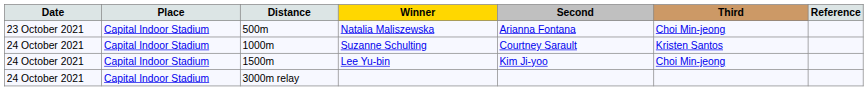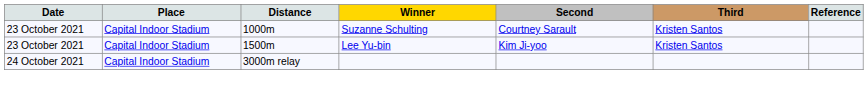- row: 23 October 2021 | Capital Indoor Stadium | 500m | Natalia Maliszewska | Arianna Fontana | Choi Min-jeong
Suzanne Schulting | Date: 24 October 2021 -> 23 October 2021
Lee Yu-bin | Date: 24 October 2021 -> 23 October 2021
Lee Yu-bin | Third: Choi Min-jeong -> Kristen Santos
